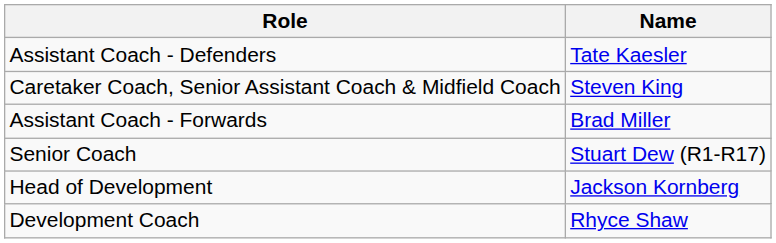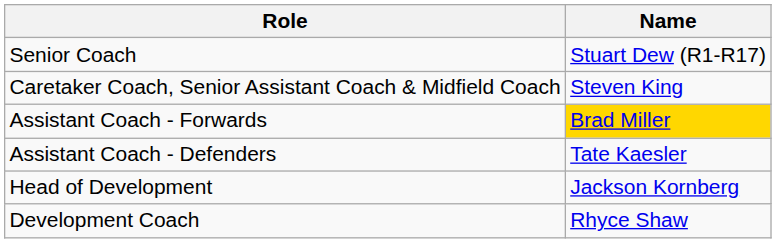rows swapped: Senior Coach <-> Assistant Coach - Defenders
Assistant Coach - Forwards | Name: no background -> gold background
